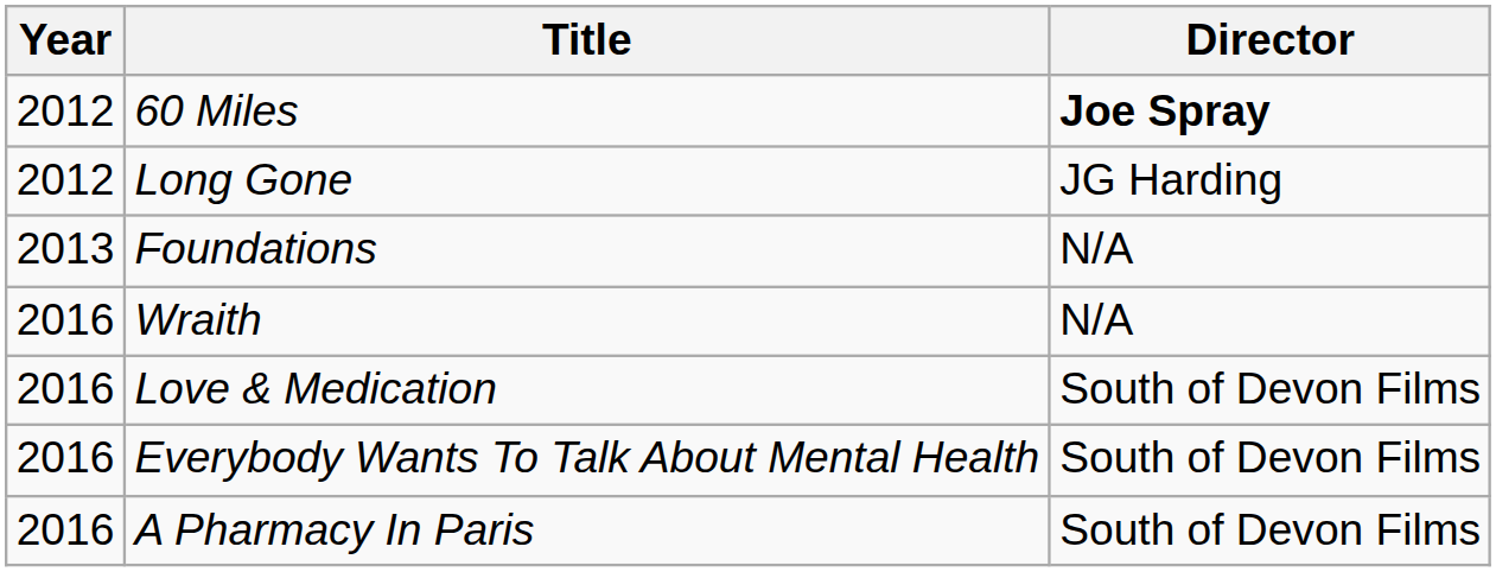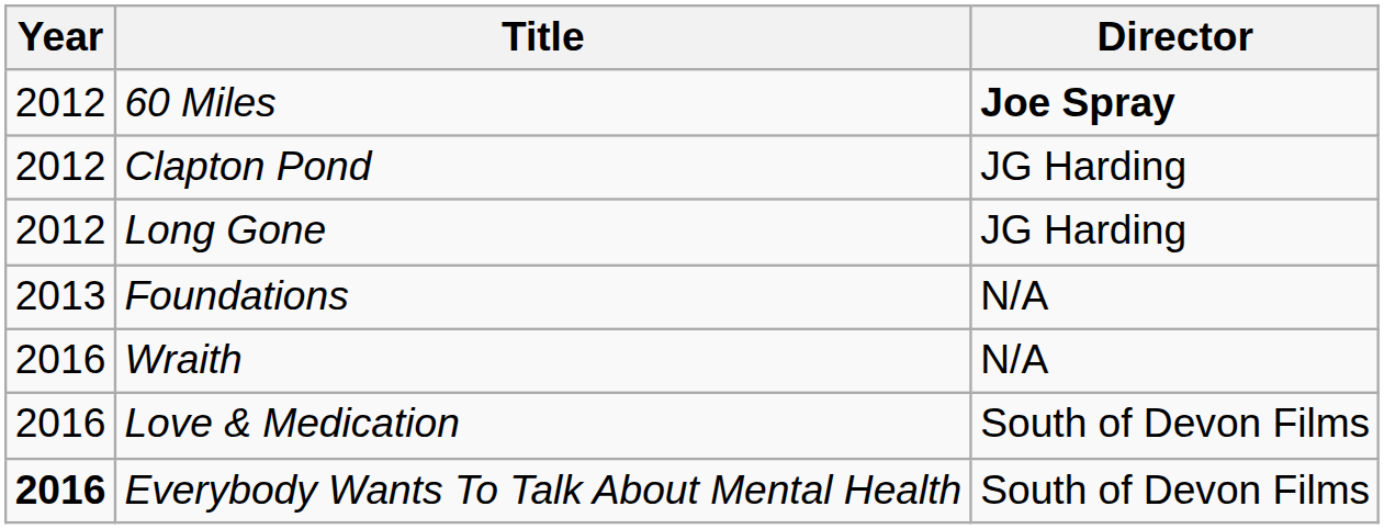+ row: 2012 | Clapton Pond | JG Harding
Everybody Wants To Talk About Mental Health | Year: normal -> bold
- row: 2016 | A Pharmacy In Paris | South of Devon Films
